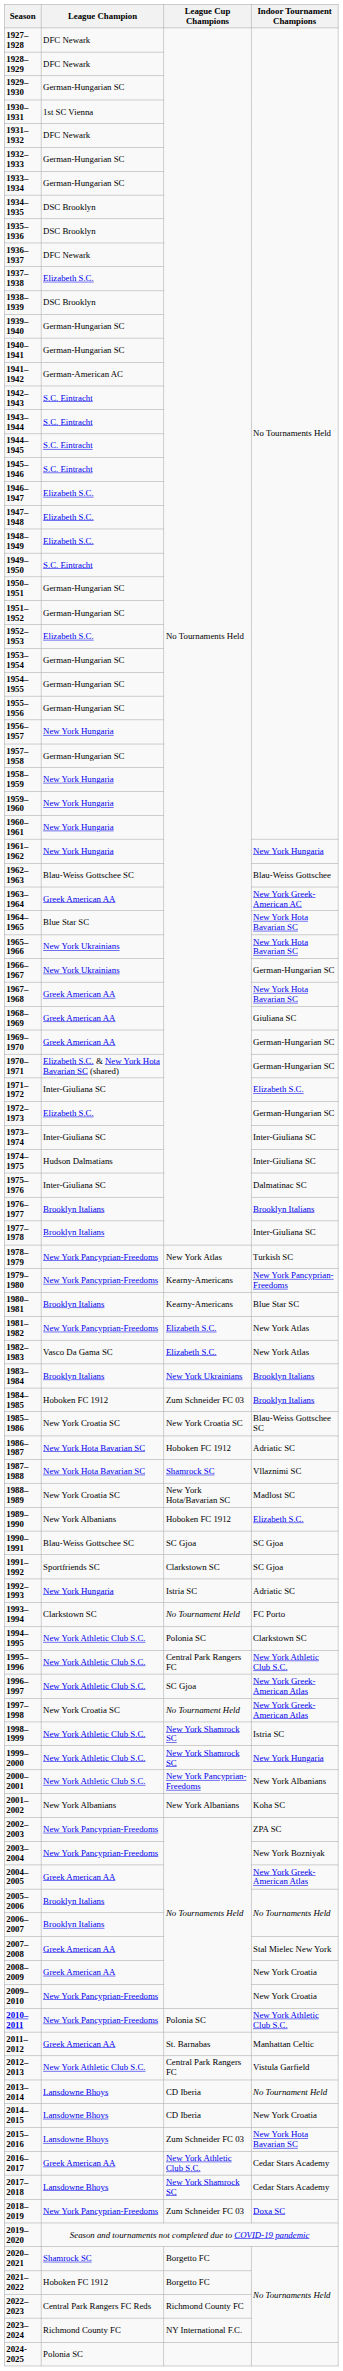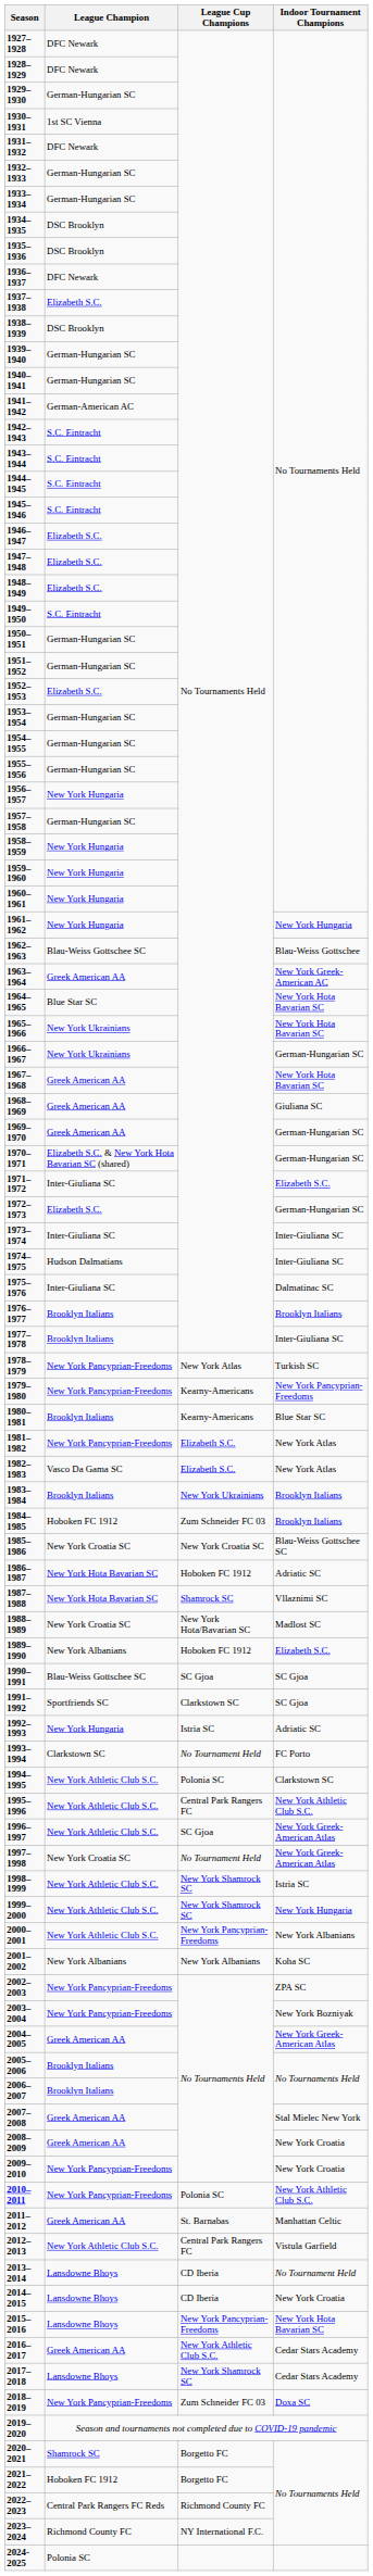2015–2016 | League Cup Champions: Zum Schneider FC 03 -> New York Pancyprian-Freedoms
